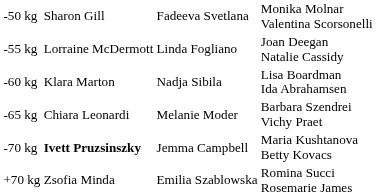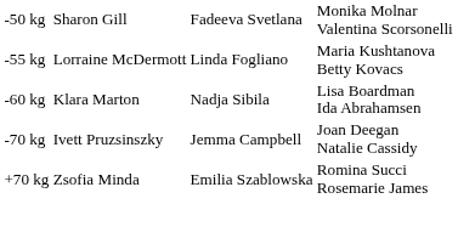-55 kg | column 4: Joan Deegan Natalie Cassidy -> Maria Kushtanova Betty Kovacs
- row: -65 kg | Chiara Leonardi | Melanie Moder | Barbara Szendrei Vichy Praet
-70 kg | column 2: bold -> normal
-70 kg | column 4: Maria Kushtanova Betty Kovacs -> Joan Deegan Natalie Cassidy
